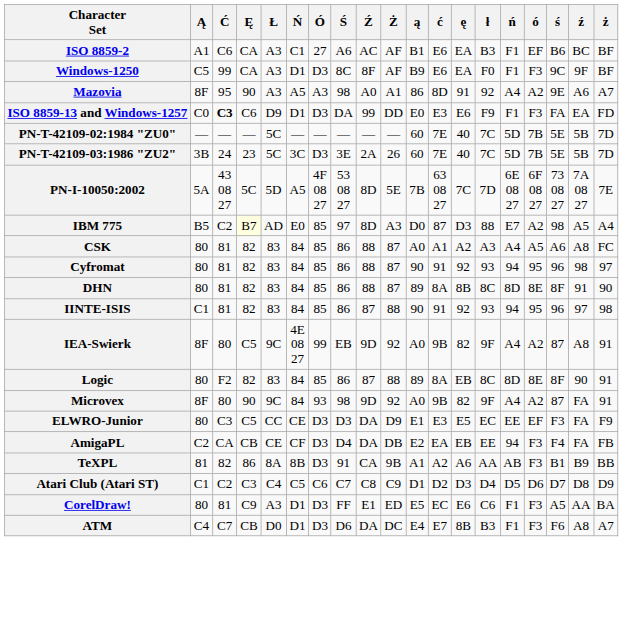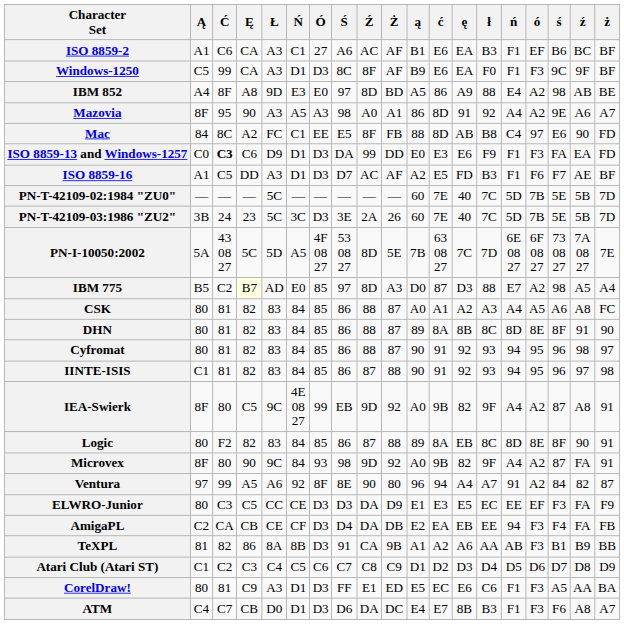+ row: IBM 852 | A4 | 8F | A8 | 9D | E3 | E0 | 97 | 8D | BD | A5 | 86 | A9 | 88 | E4 | A2 | 98 | AB | BE
+ row: Mac | 84 | 8C | A2 | FC | C1 | EE | E5 | 8F | FB | 88 | 8D | AB | B8 | C4 | 97 | E6 | 90 | FD
+ row: ISO 8859-16 | A1 | C5 | DD | A3 | D1 | D3 | D7 | AC | AF | A2 | E5 | FD | B3 | F1 | F6 | F7 | AE | BF
rows swapped: Cyfromat <-> DHN
+ row: Ventura | 97 | 99 | A5 | A6 | 92 | 8F | 8E | 90 | 80 | 96 | 94 | A4 | A7 | 91 | A2 | 84 | 82 | 87
